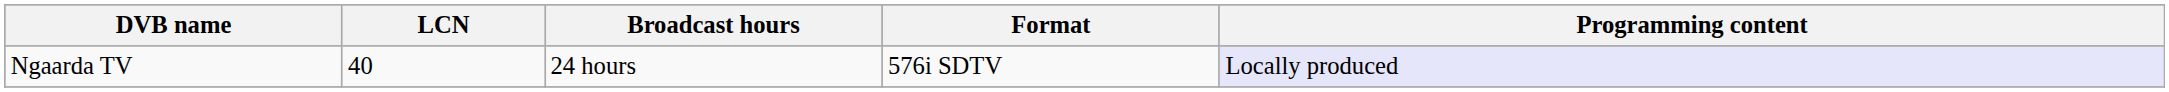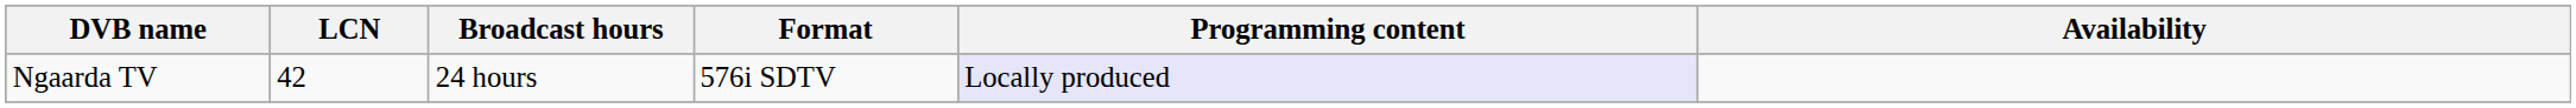+ column: Availability
Ngaarda TV | LCN: 40 -> 42
